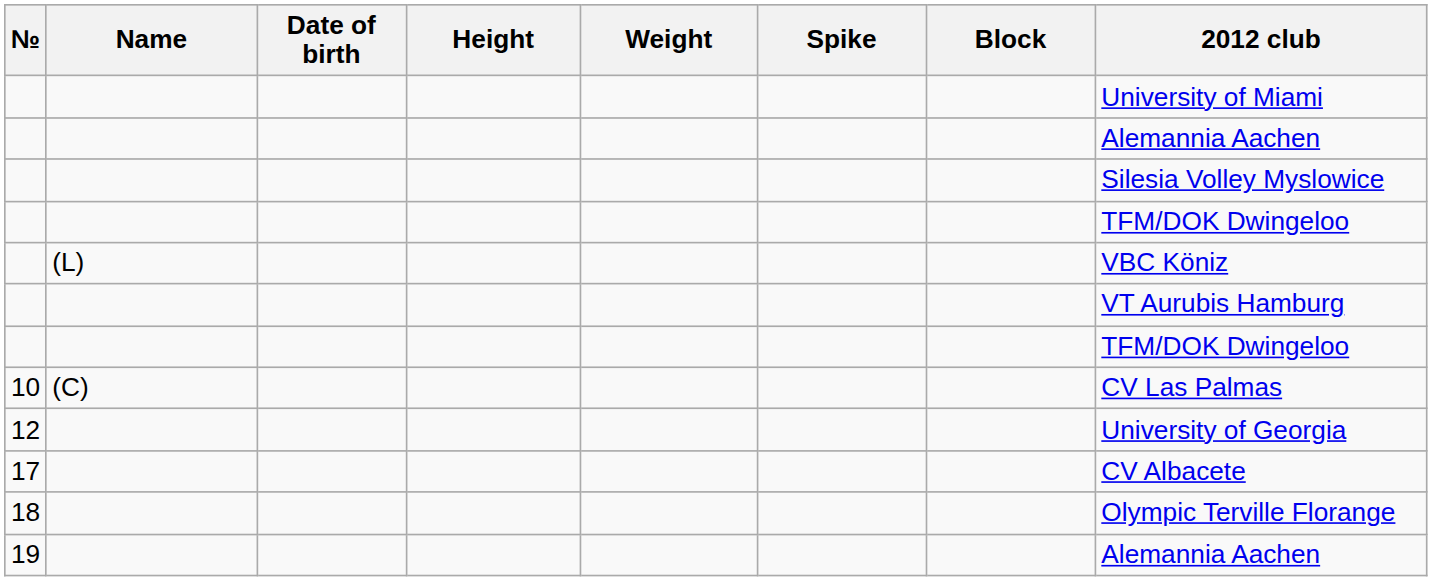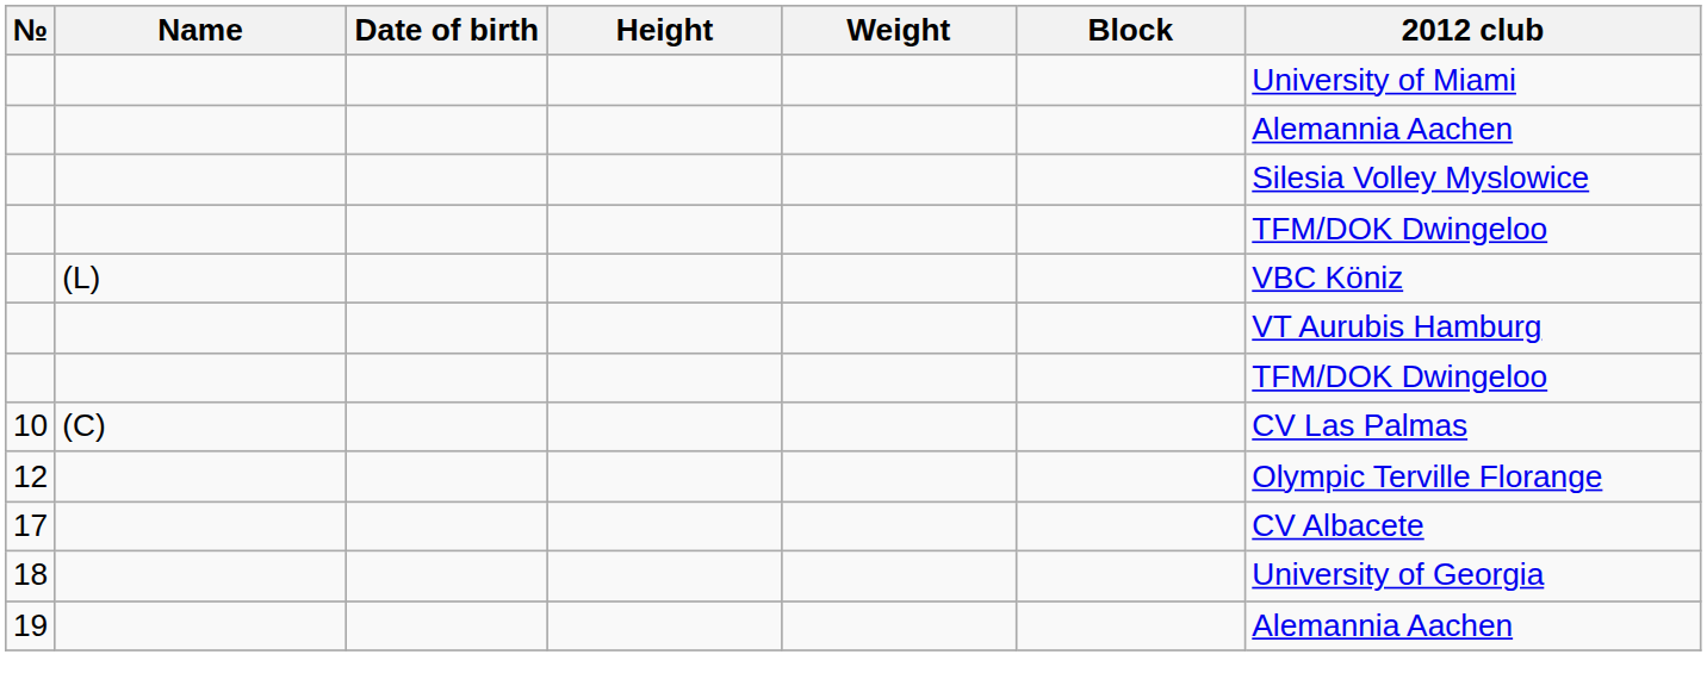- column: Spike
12 | 2012 club: University of Georgia -> Olympic Terville Florange
18 | 2012 club: Olympic Terville Florange -> University of Georgia
